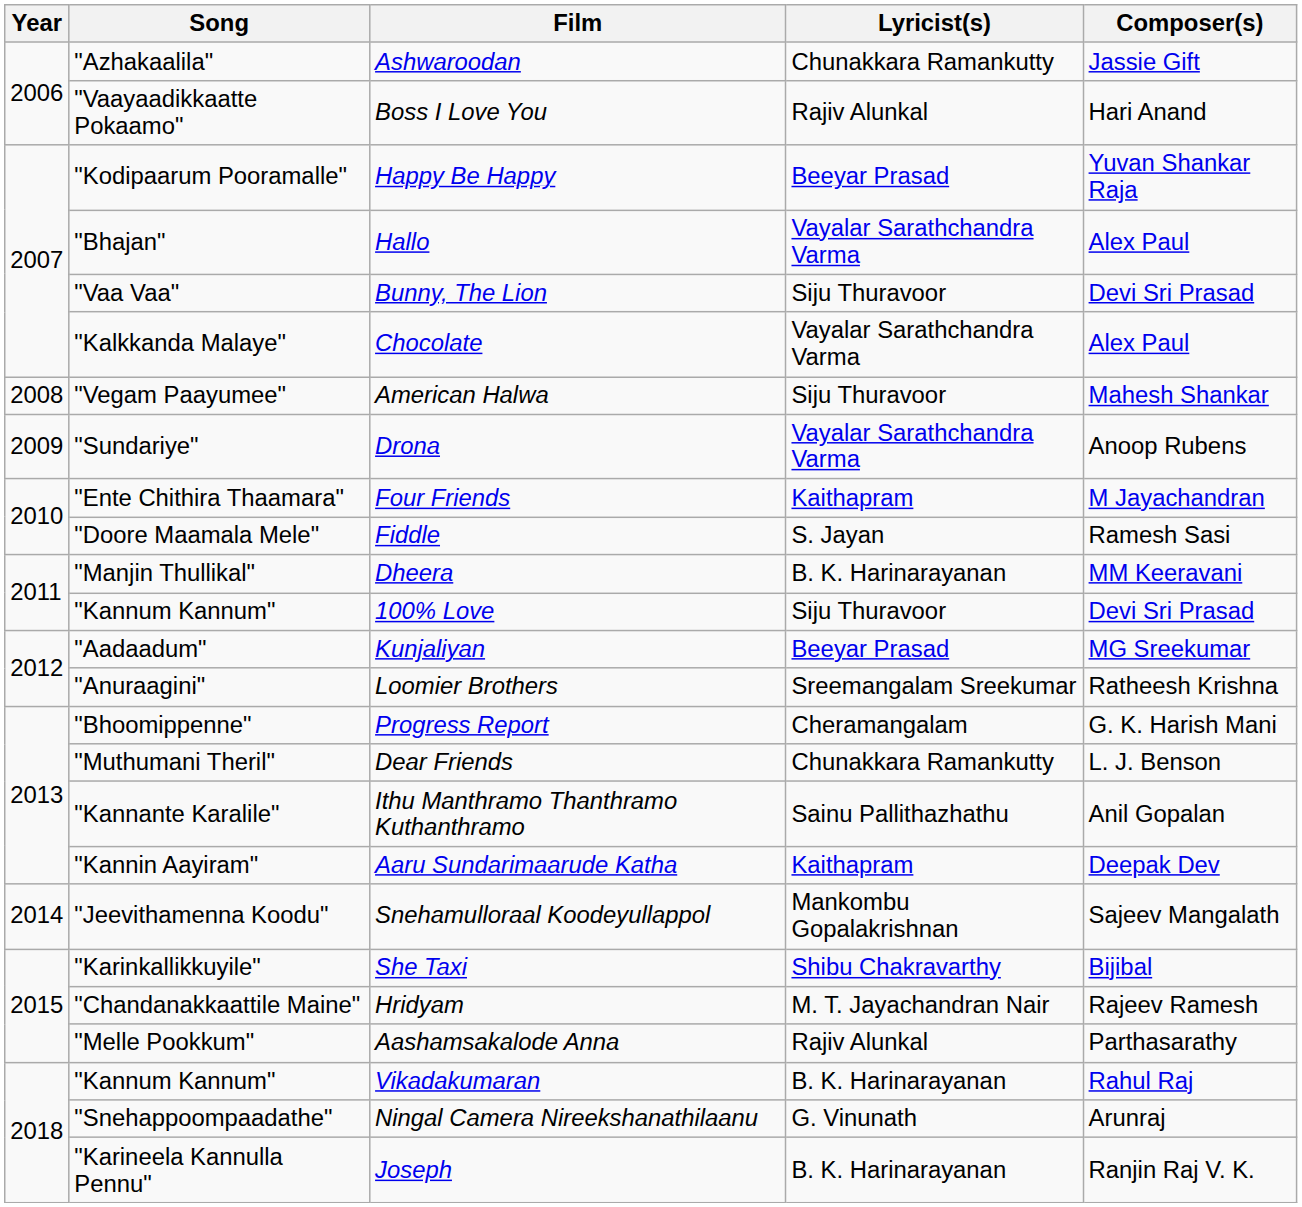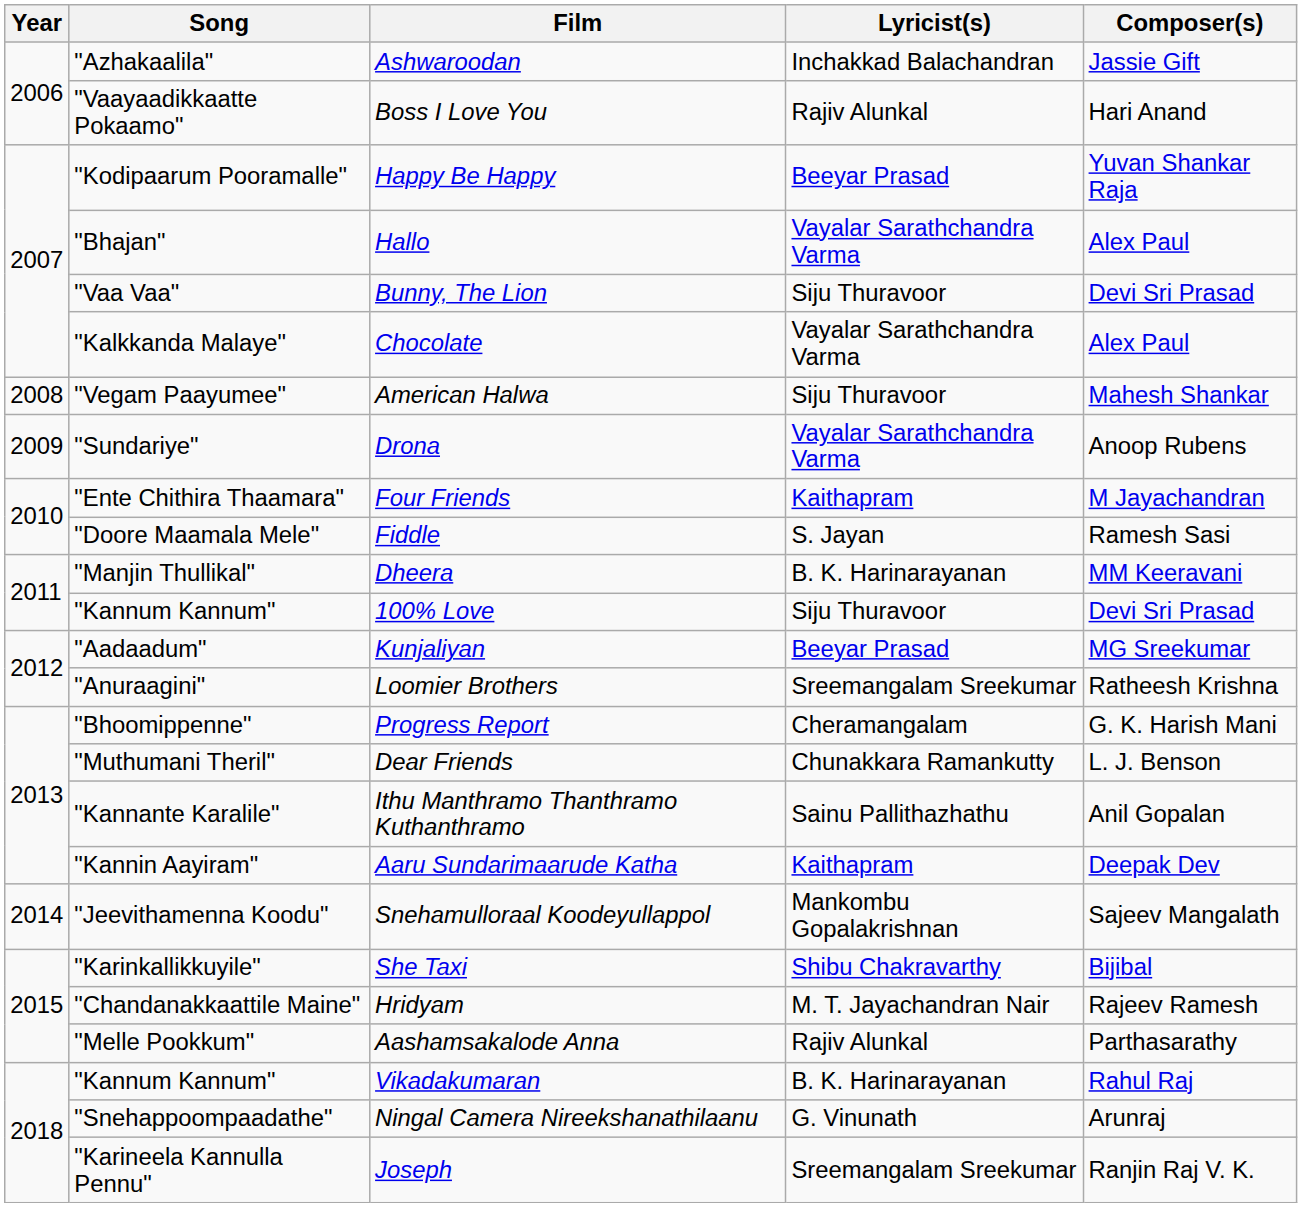Ashwaroodan | Lyricist(s): Chunakkara Ramankutty -> Inchakkad Balachandran
Joseph | Lyricist(s): B. K. Harinarayanan -> Sreemangalam Sreekumar
